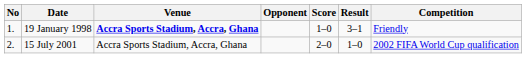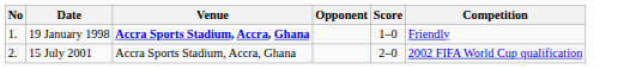- column: Result | 3–1 | 1–0
